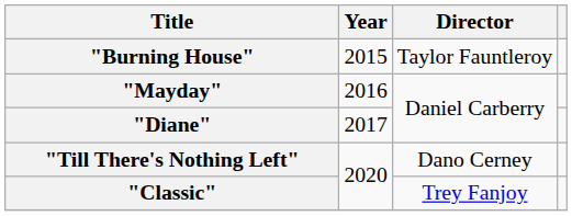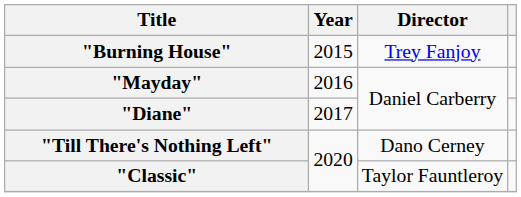"Burning House" | Director: Taylor Fauntleroy -> Trey Fanjoy
"Classic" | Director: Trey Fanjoy -> Taylor Fauntleroy
